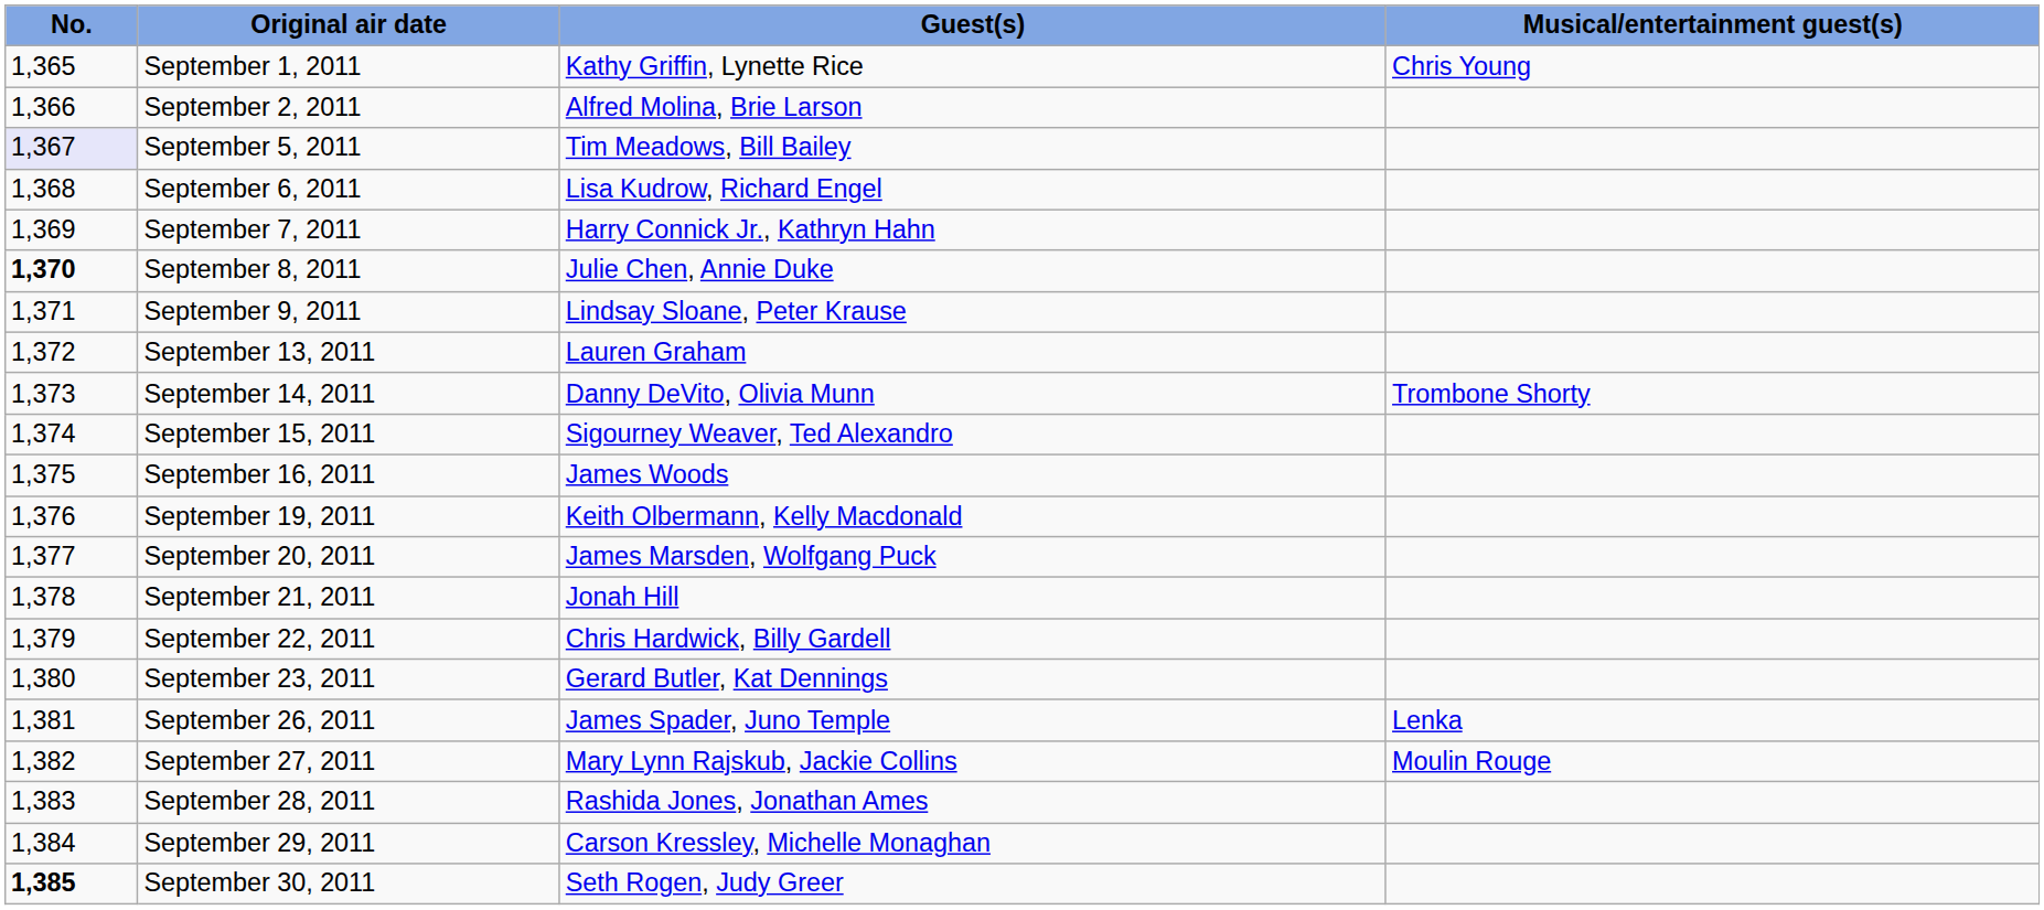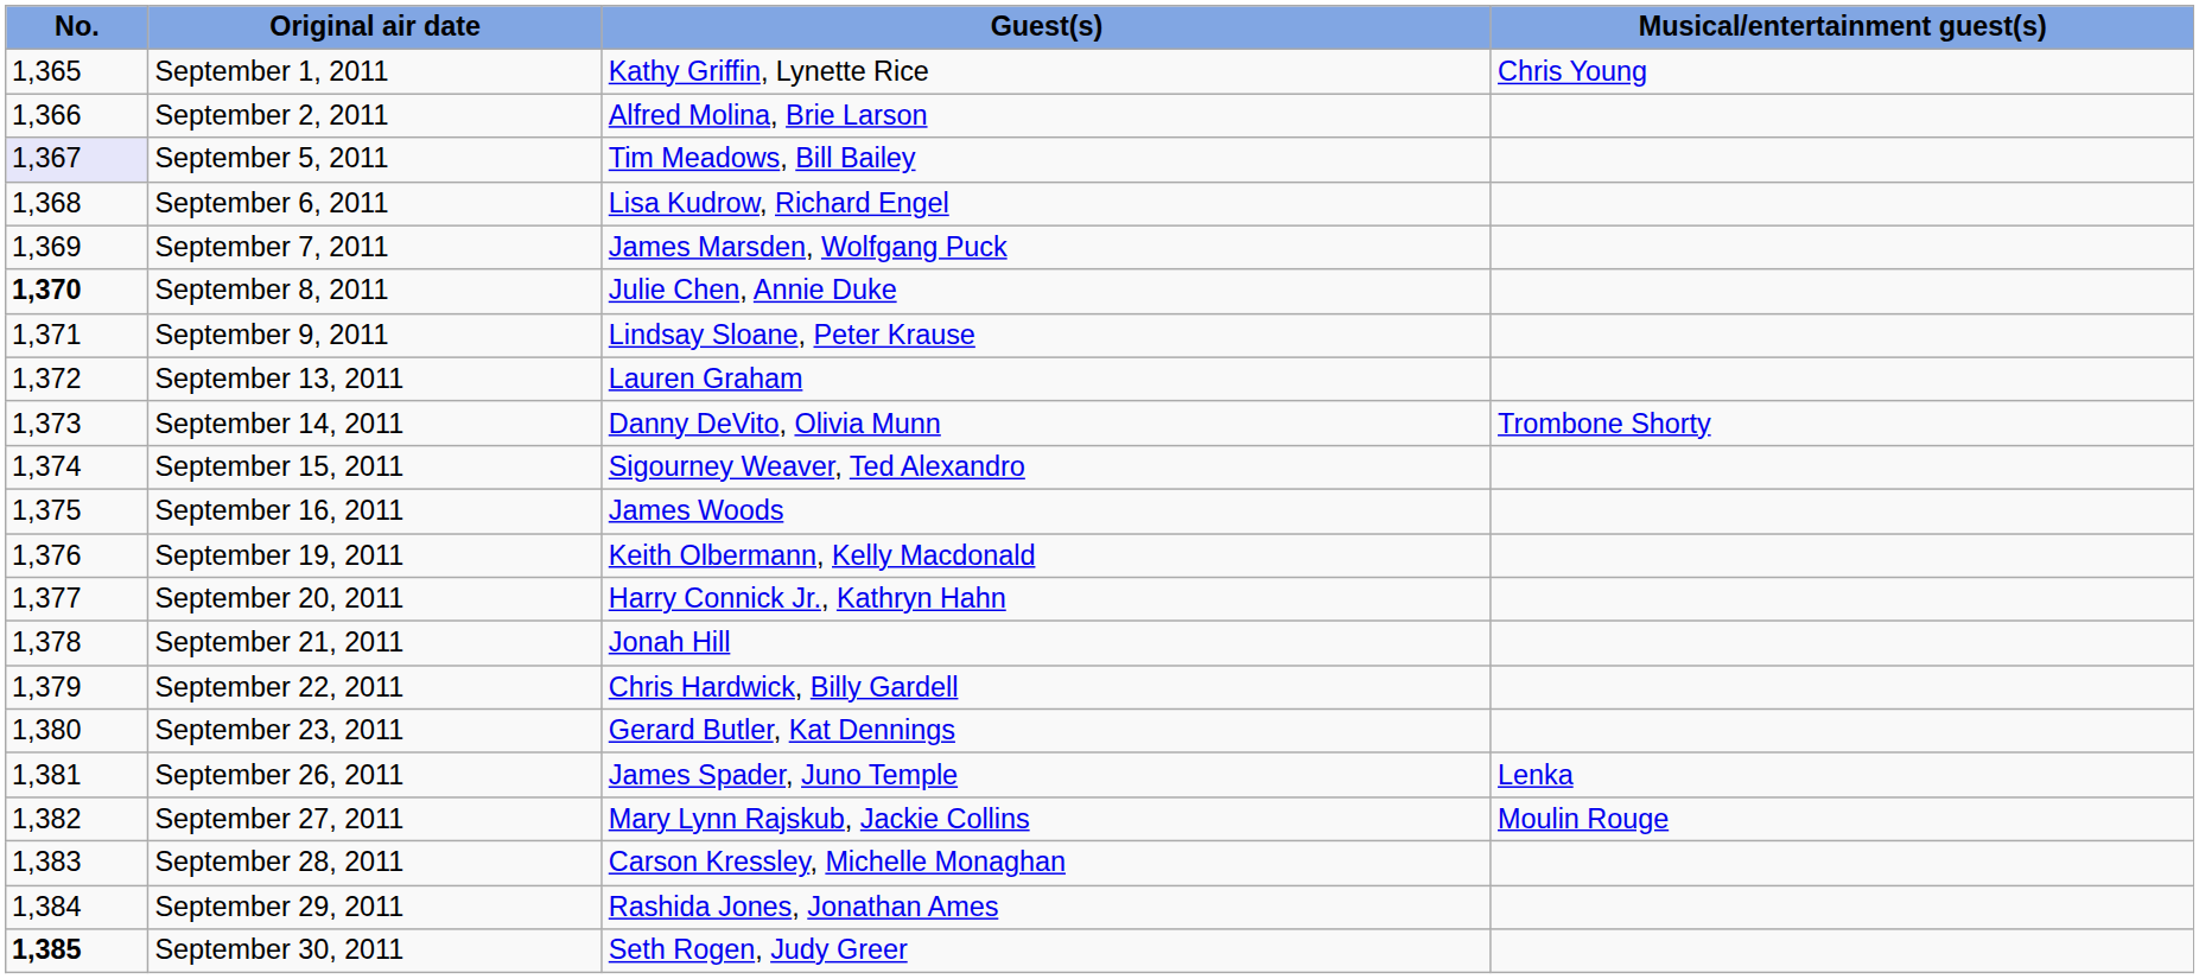September 7, 2011 | Guest(s): Harry Connick Jr., Kathryn Hahn -> James Marsden, Wolfgang Puck
September 20, 2011 | Guest(s): James Marsden, Wolfgang Puck -> Harry Connick Jr., Kathryn Hahn
September 28, 2011 | Guest(s): Rashida Jones, Jonathan Ames -> Carson Kressley, Michelle Monaghan
September 29, 2011 | Guest(s): Carson Kressley, Michelle Monaghan -> Rashida Jones, Jonathan Ames
